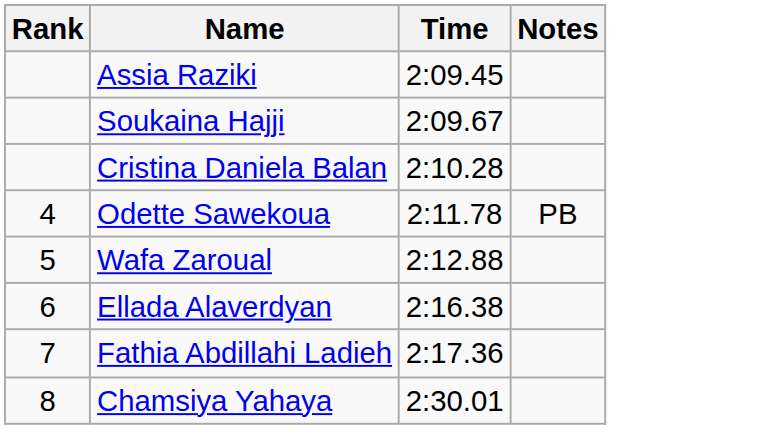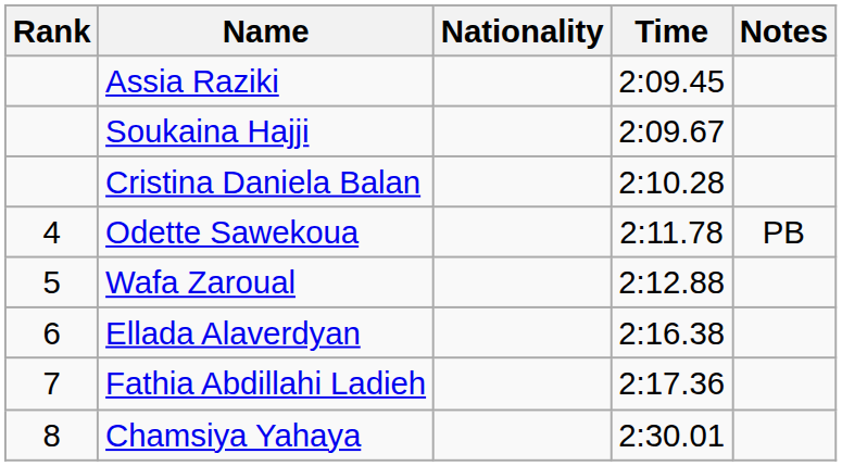+ column: Nationality
